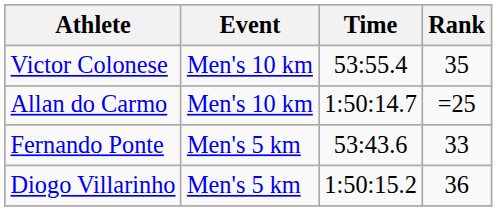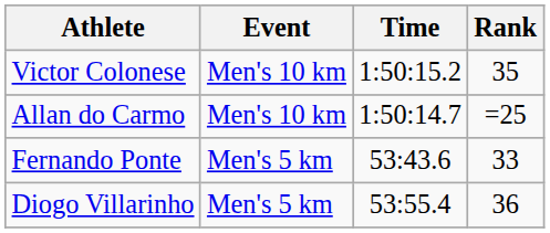Victor Colonese | Time: 53:55.4 -> 1:50:15.2
Diogo Villarinho | Time: 1:50:15.2 -> 53:55.4
